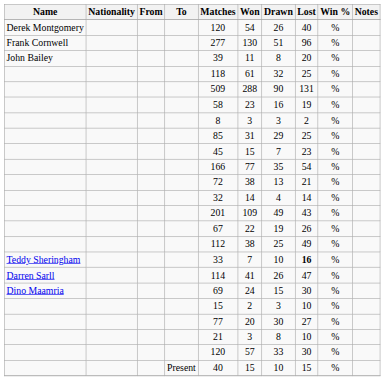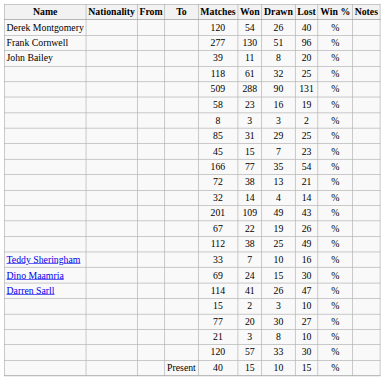Teddy Sheringham | Lost: bold -> normal
rows swapped: Darren Sarll <-> Dino Maamria
